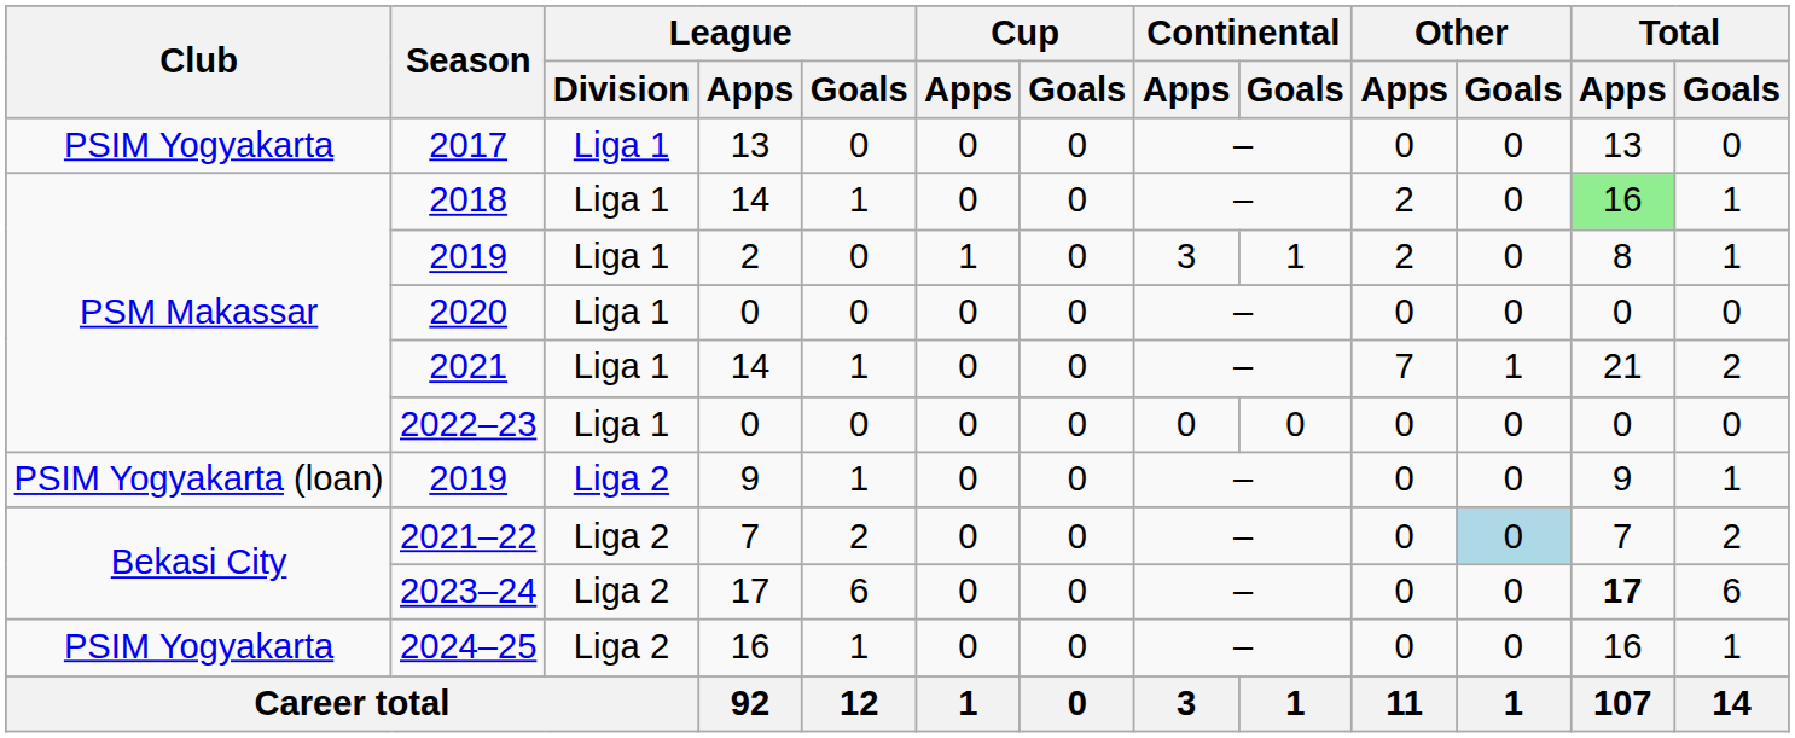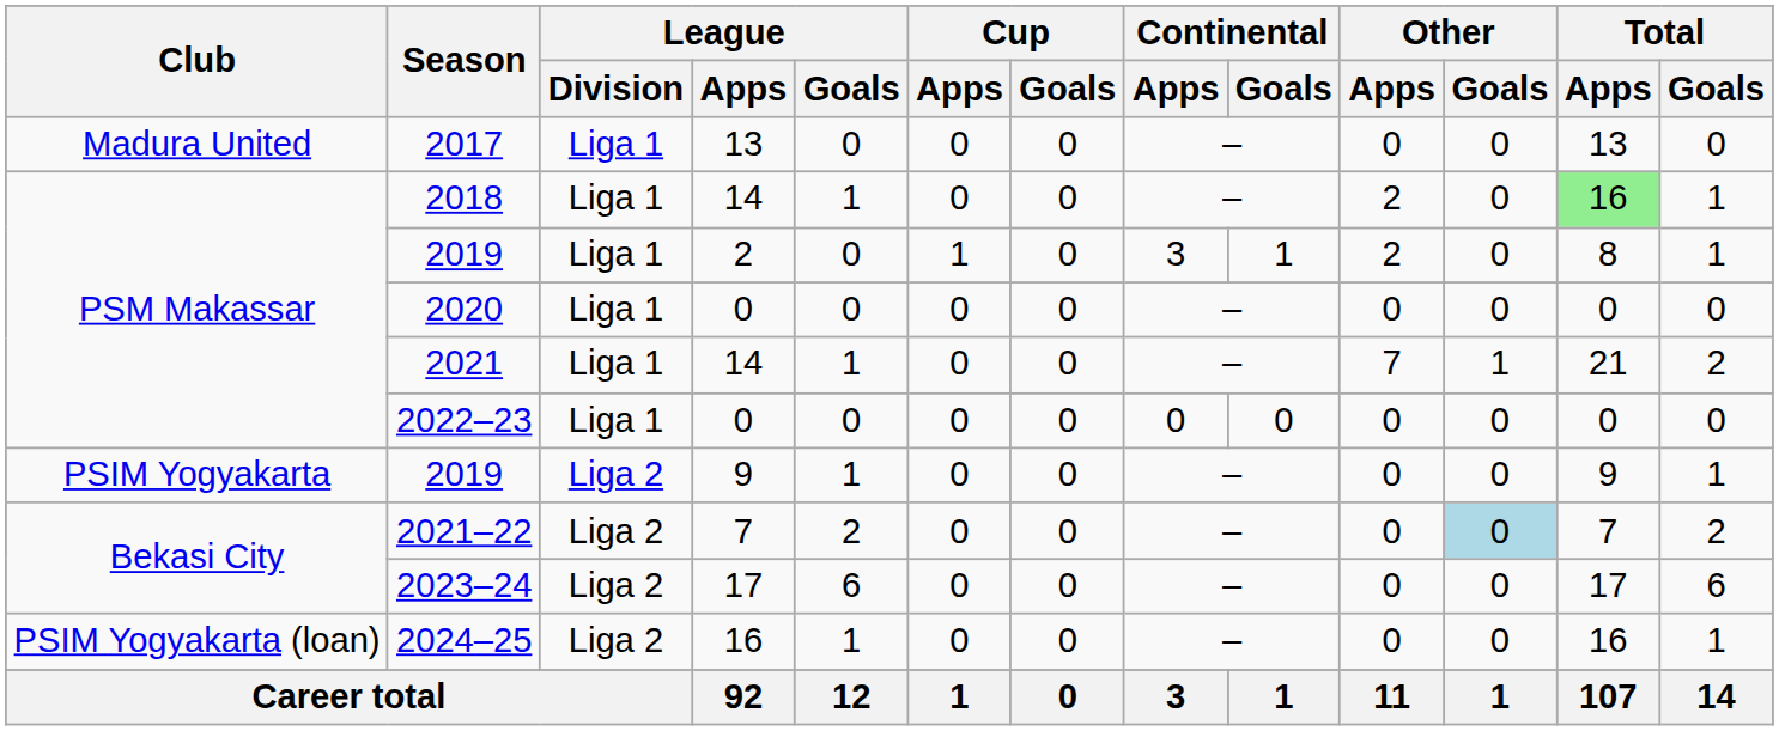2017 | Club: PSIM Yogyakarta -> Madura United
2019 / 9 | Club: PSIM Yogyakarta (loan) -> PSIM Yogyakarta
2023–24 | Total / Apps: bold -> normal
2024–25 | Club: PSIM Yogyakarta -> PSIM Yogyakarta (loan)
